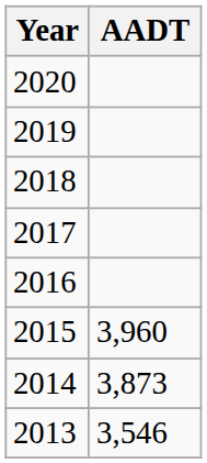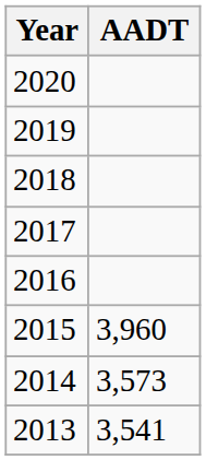2014 | AADT: 3,873 -> 3,573
2013 | AADT: 3,546 -> 3,541
